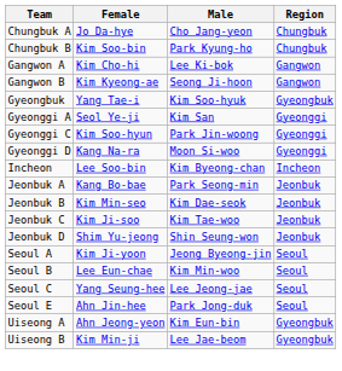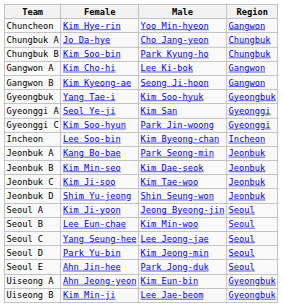+ row: Chuncheon | Kim Hye-rin | Yoo Min-hyeon | Gangwon
- row: Gyeonggi D | Kang Na-ra | Moon Si-woo | Gyeonggi
+ row: Seoul D | Park Yu-bin | Kim Jeong-min | Seoul
